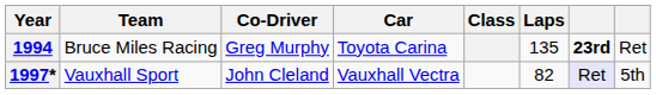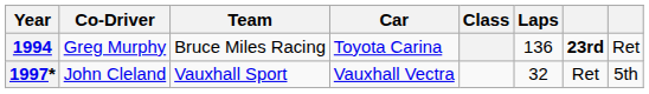columns swapped: Team <-> Co-Driver
1994 | Laps: 135 -> 136
1997* | Laps: 82 -> 32
1997* | column 7: lavender background -> no background
